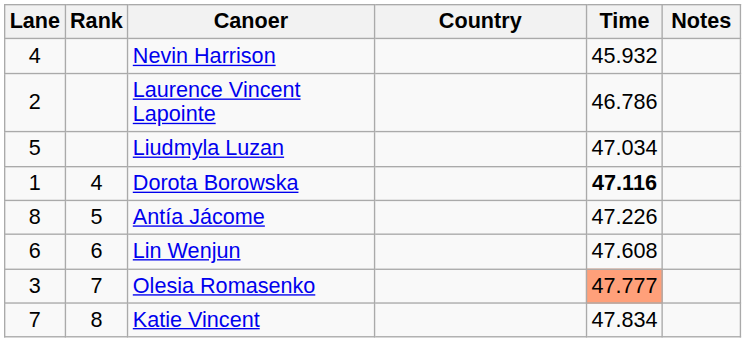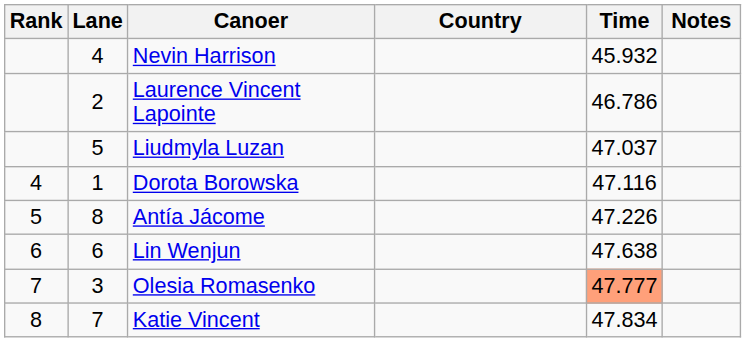columns swapped: Rank <-> Lane
Liudmyla Luzan | Time: 47.034 -> 47.037
Dorota Borowska | Time: bold -> normal
Lin Wenjun | Time: 47.608 -> 47.638
